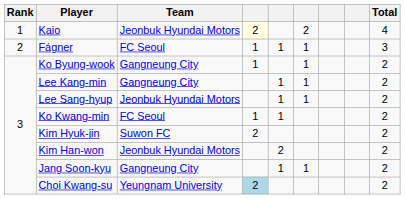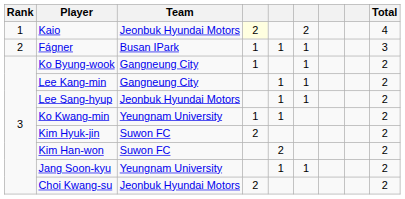Fágner | Team: FC Seoul -> Busan IPark
Ko Kwang-min | Team: FC Seoul -> Yeungnam University
Kim Han-won | Team: Jeonbuk Hyundai Motors -> Suwon FC
Jang Soon-kyu | Team: Gangneung City -> Yeungnam University
Choi Kwang-su | Team: Yeungnam University -> Jeonbuk Hyundai Motors
Choi Kwang-su | column 4: lightblue background -> no background
